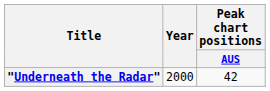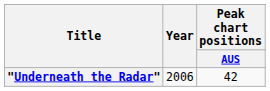"Underneath the Radar" | Year: 2000 -> 2006
